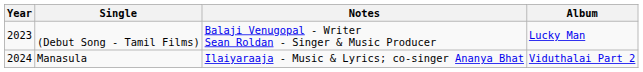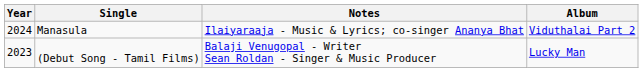rows swapped: (Debut Song - Tamil Films) <-> Manasula
